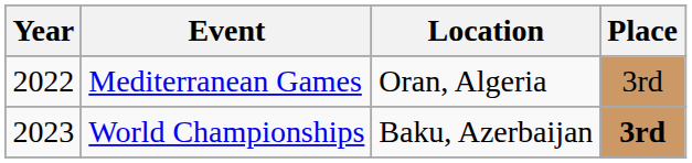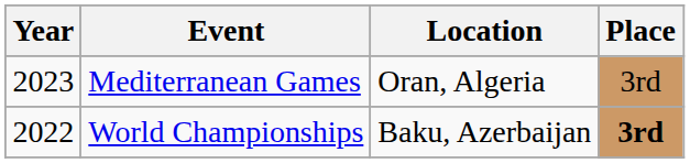Mediterranean Games | Year: 2022 -> 2023
World Championships | Year: 2023 -> 2022
